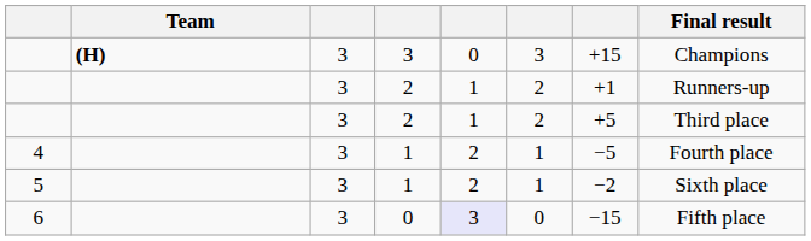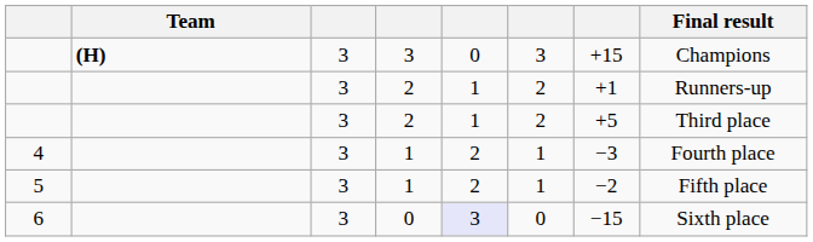4 | column 7: −5 -> −3
5 | Final result: Sixth place -> Fifth place
6 | Final result: Fifth place -> Sixth place
